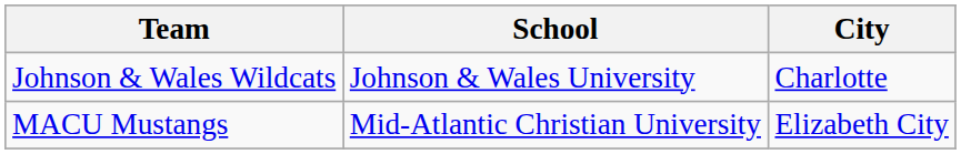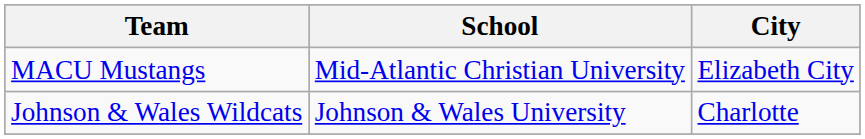rows swapped: Johnson & Wales Wildcats <-> MACU Mustangs
